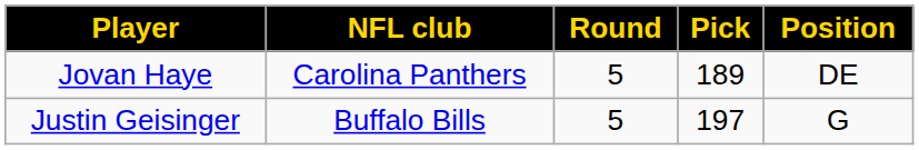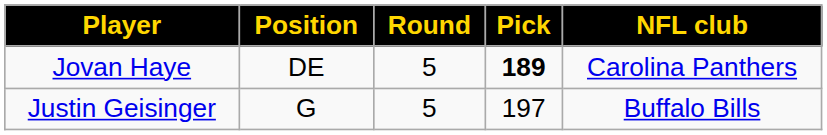columns swapped: Position <-> NFL club
Jovan Haye | Pick: normal -> bold
